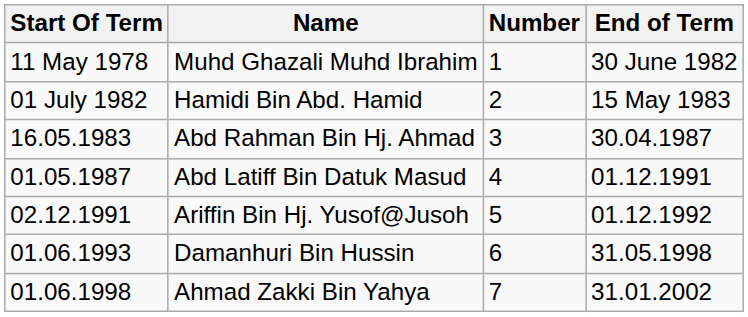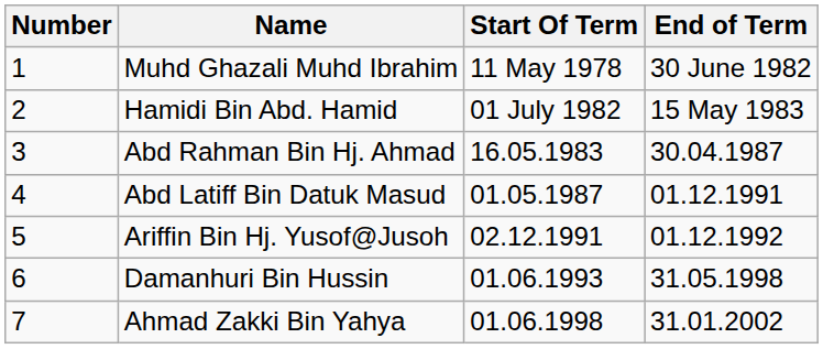columns swapped: Number <-> Start Of Term
